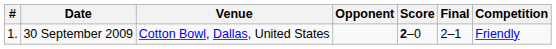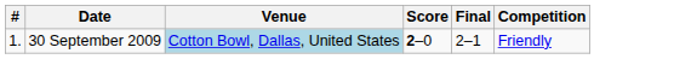- column: Opponent
30 September 2009 | Venue: no background -> lightblue background
